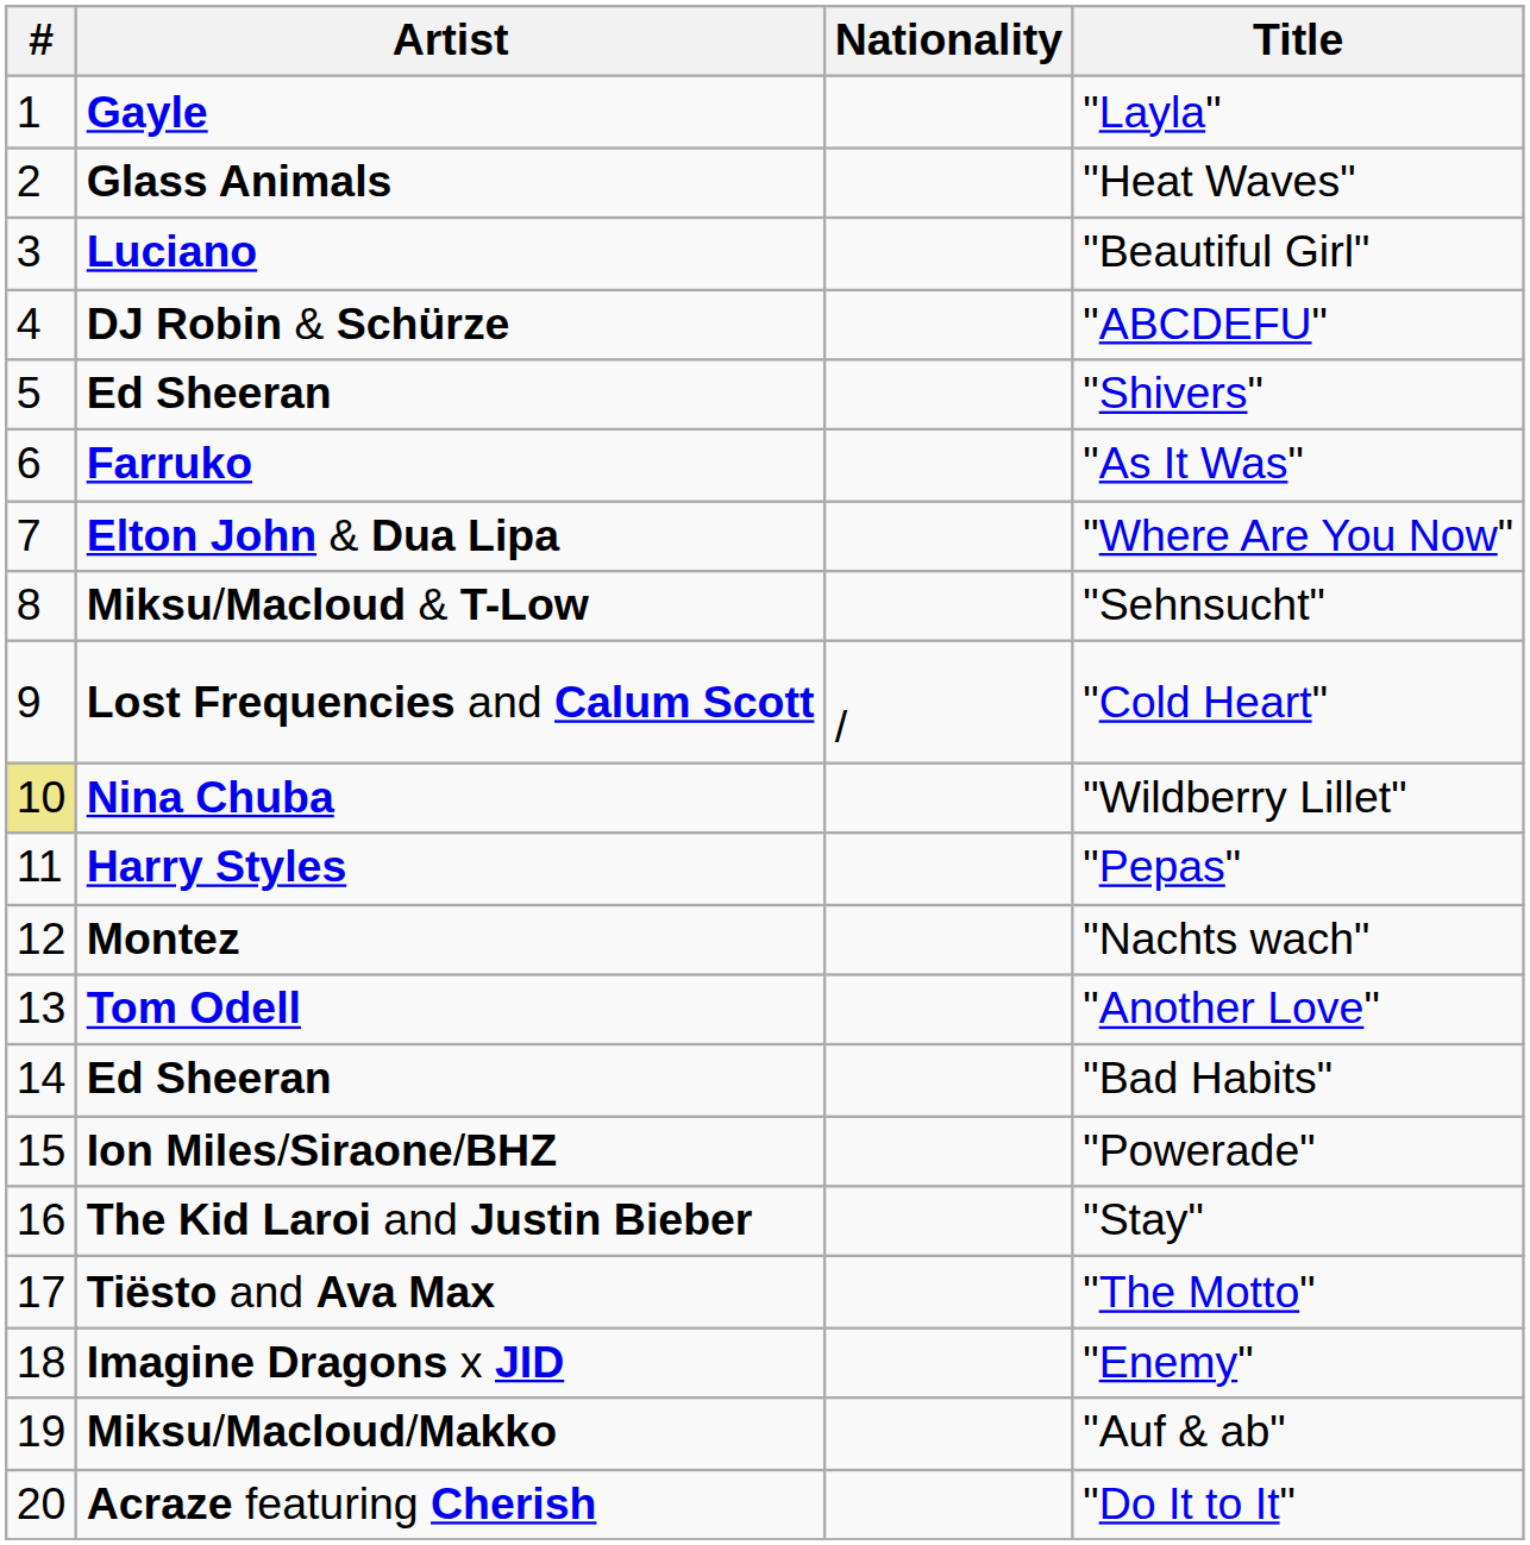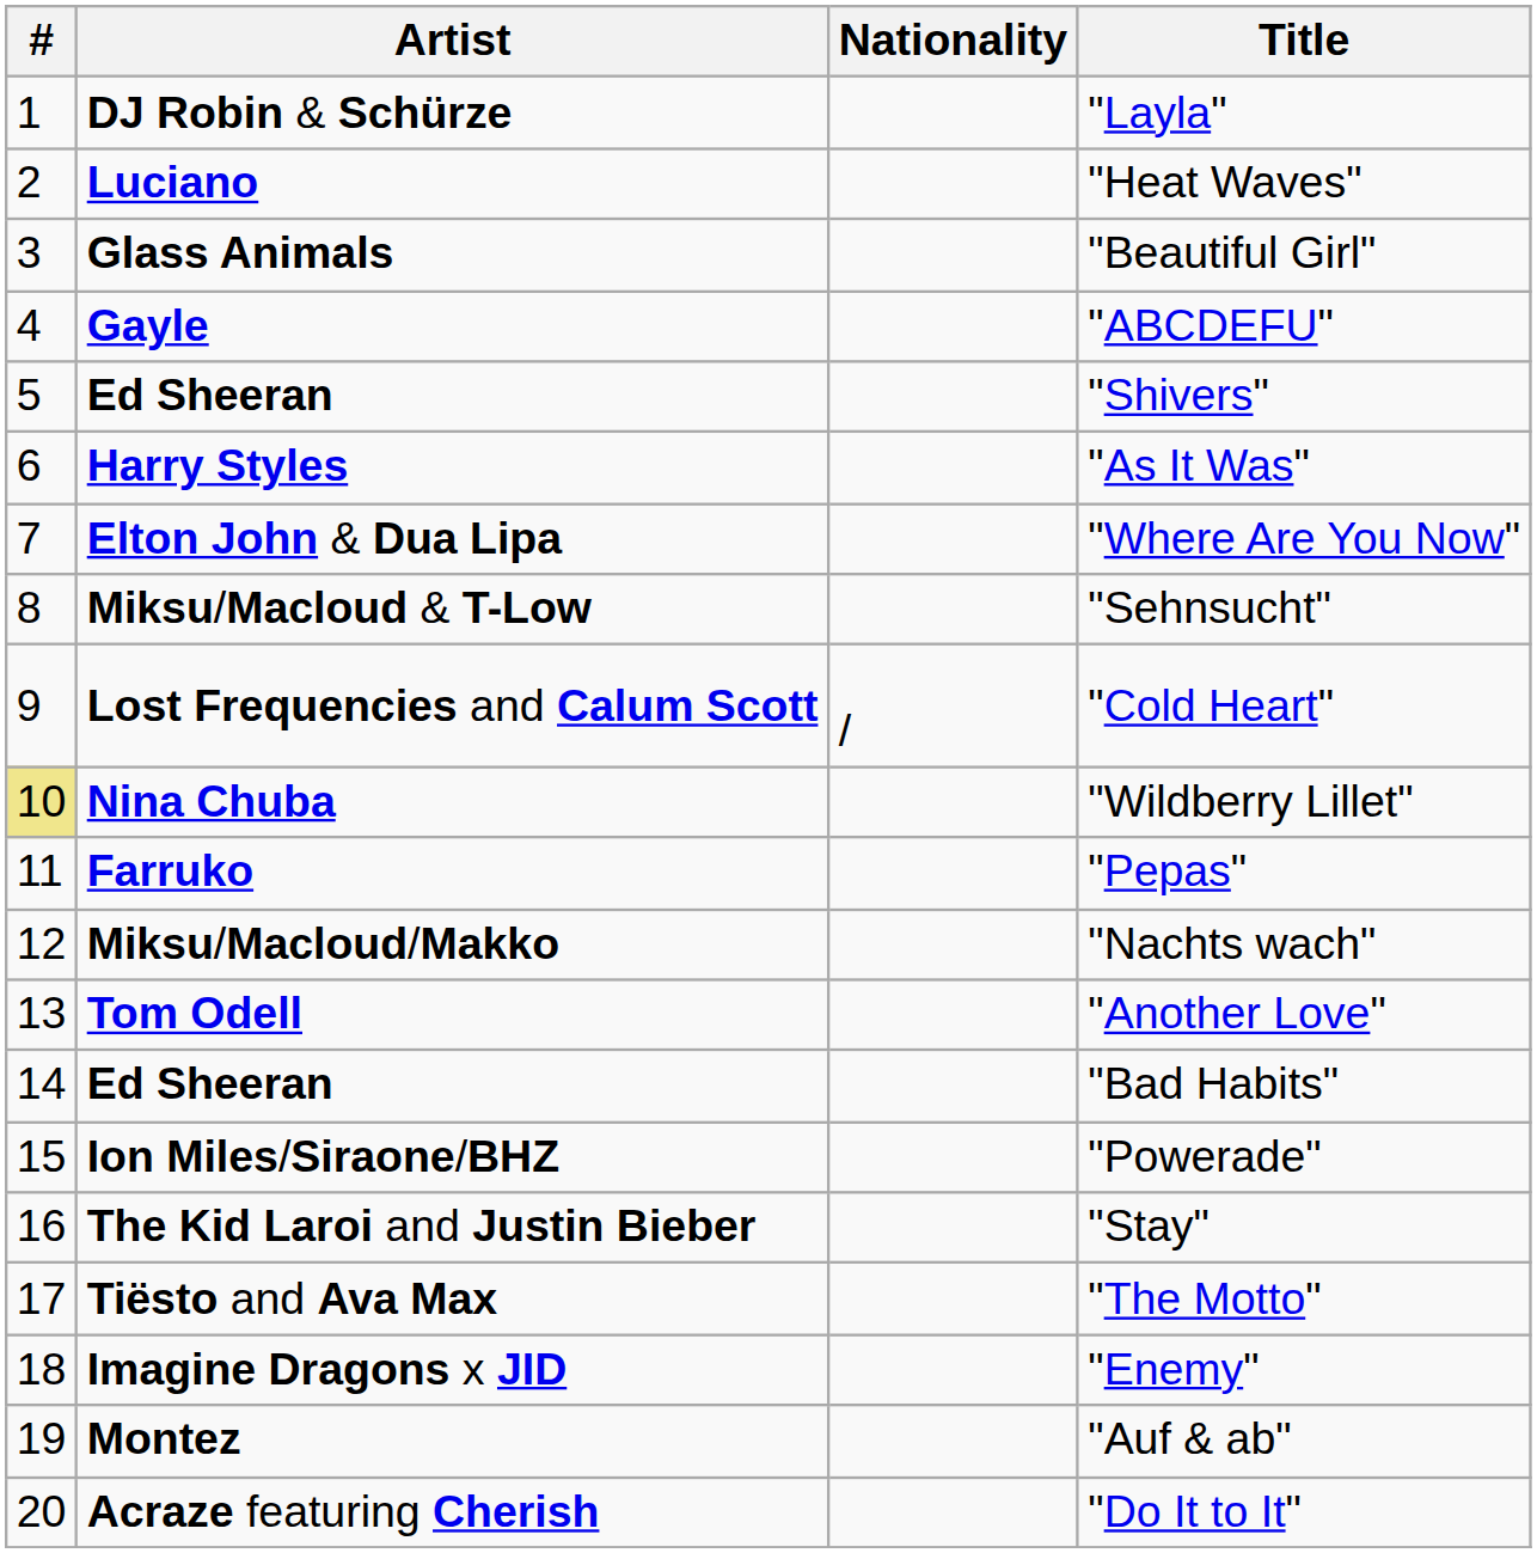"Layla" | Artist: Gayle -> DJ Robin & Schürze
"Heat Waves" | Artist: Glass Animals -> Luciano
"Beautiful Girl" | Artist: Luciano -> Glass Animals
"ABCDEFU" | Artist: DJ Robin & Schürze -> Gayle
"As It Was" | Artist: Farruko -> Harry Styles
"Pepas" | Artist: Harry Styles -> Farruko
"Nachts wach" | Artist: Montez -> Miksu/Macloud/Makko
"Auf & ab" | Artist: Miksu/Macloud/Makko -> Montez
